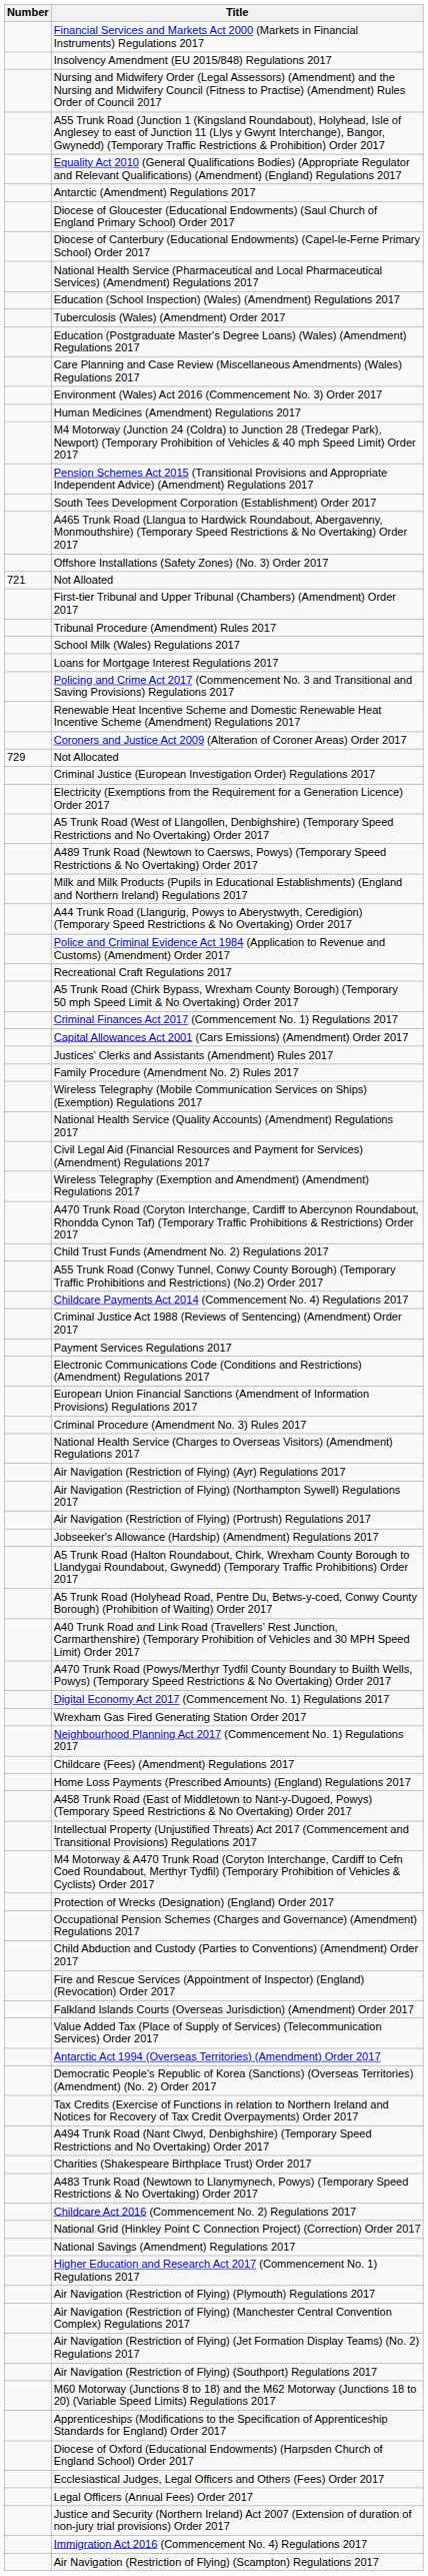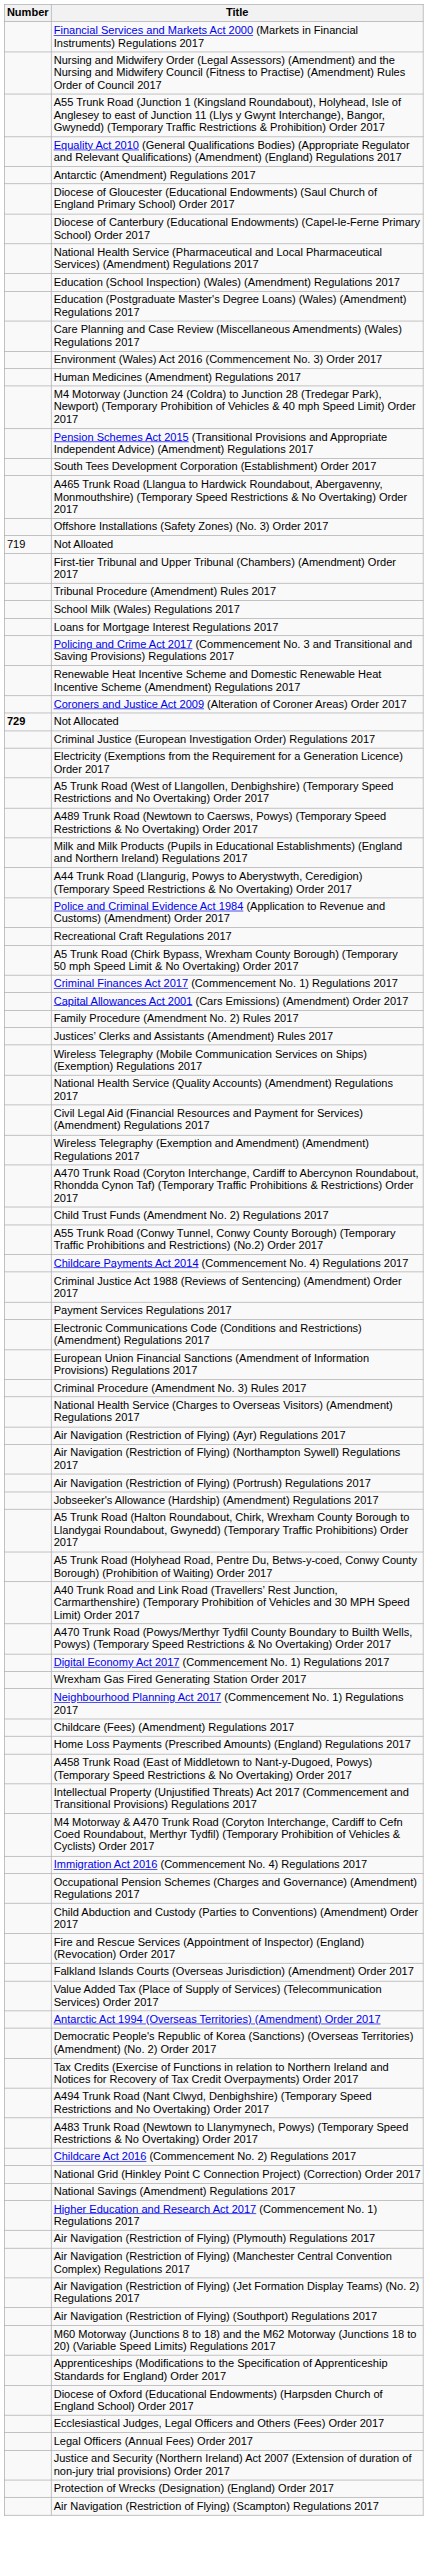- row: Insolvency Amendment (EU 2015/848) Regulations 2017
- row: Tuberculosis (Wales) (Amendment) Order 2017
Not Alloated | Number: 721 -> 719
Not Allocated | Number: normal -> bold
rows swapped: Family Procedure (Amendment No. 2) Rules 2017 <-> Justices’ Clerks and Assistants (Amendment) Rules 2017
rows swapped: Protection of Wrecks (Designation) (England) Order 2017 <-> Immigration Act 2016 (Commencement No. 4) Regulations 2017
- row: Charities (Shakespeare Birthplace Trust) Order 2017
